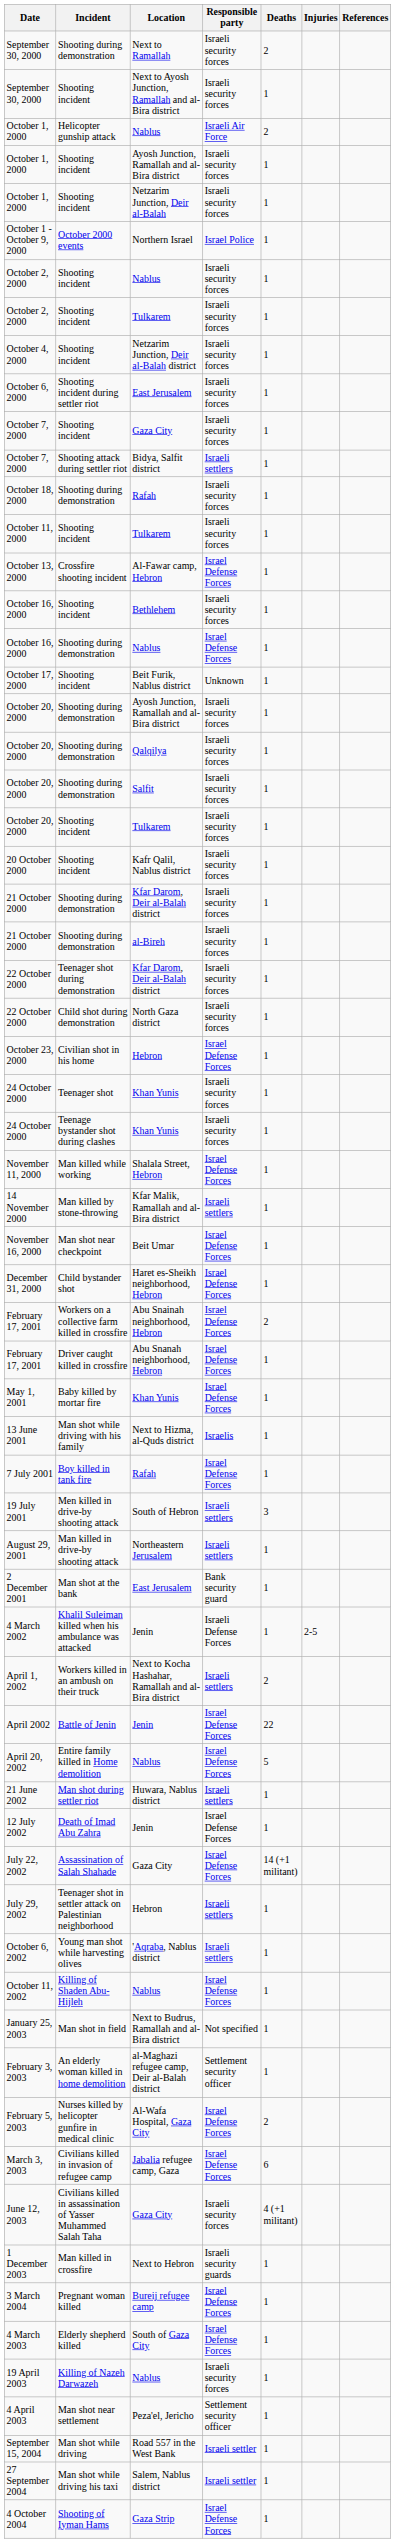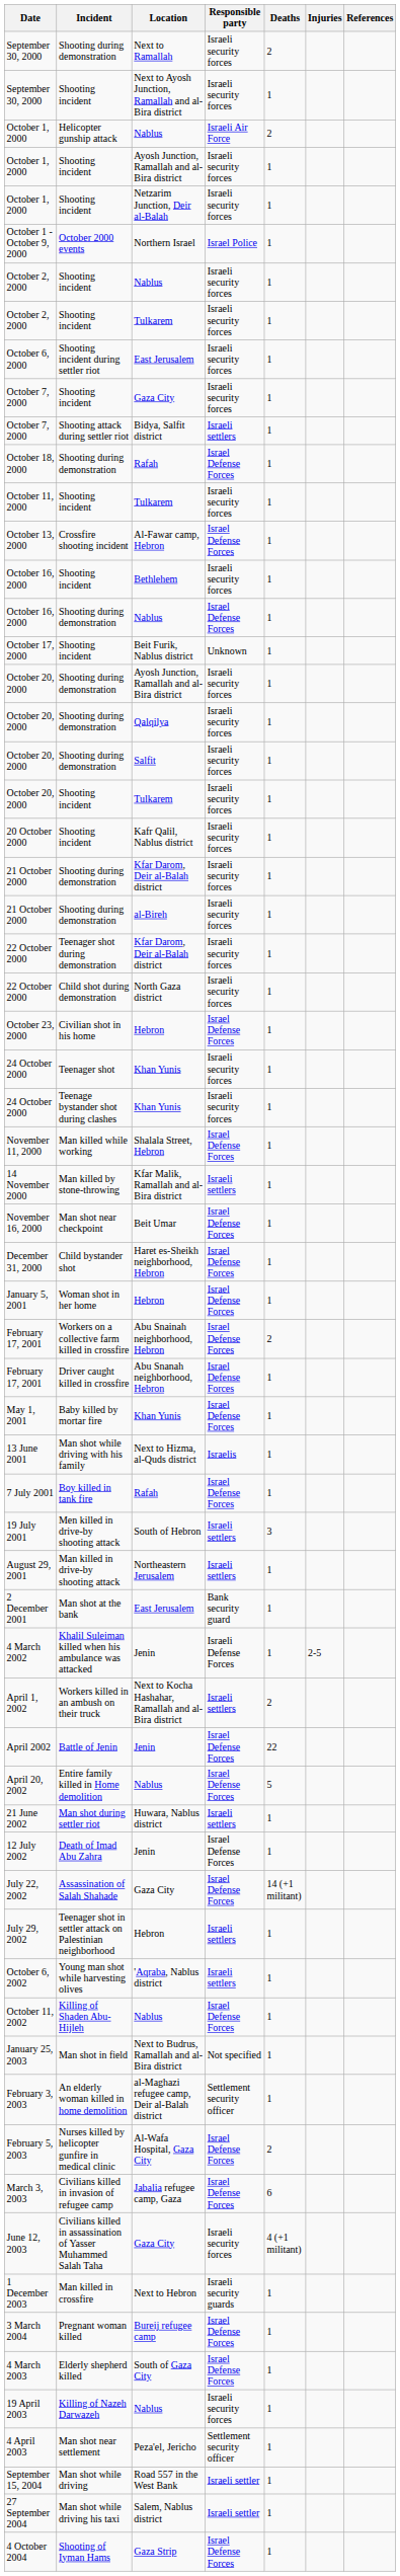- row: October 4, 2000 | Shooting incident | Netzarim Junction, Deir al-Balah district | Israeli security forces | 1
October 18, 2000 | Responsible party: Israeli security forces -> Israel Defense Forces
+ row: January 5, 2001 | Woman shot in her home | Hebron | Israel Defense Forces | 1
